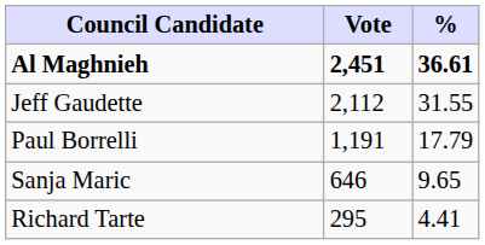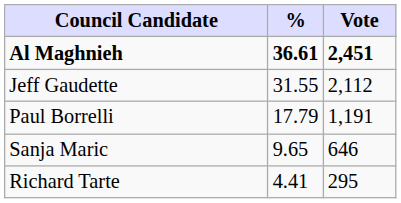columns swapped: Vote <-> %
